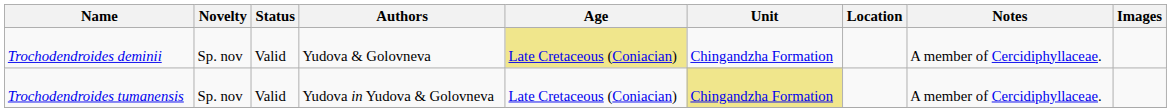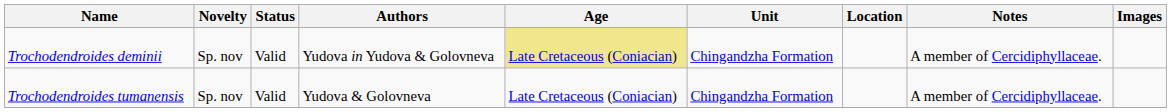Trochodendroides deminii | Authors: Yudova & Golovneva -> Yudova in Yudova & Golovneva
Trochodendroides tumanensis | Authors: Yudova in Yudova & Golovneva -> Yudova & Golovneva
Trochodendroides tumanensis | Unit: khaki background -> no background
